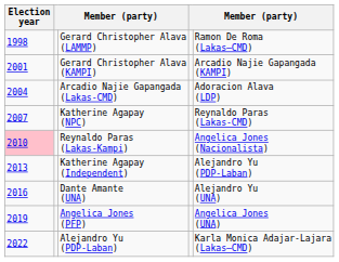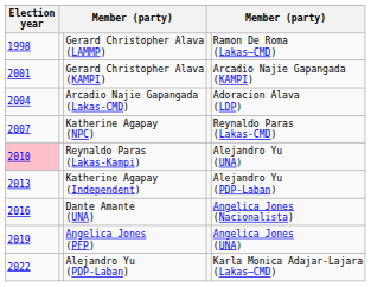Reynaldo Paras (Lakas-Kampi) | column 5: Angelica Jones (Nacionalista) -> Alejandro Yu (UNA)
Dante Amante (UNA) | column 5: Alejandro Yu (UNA) -> Angelica Jones (Nacionalista)
